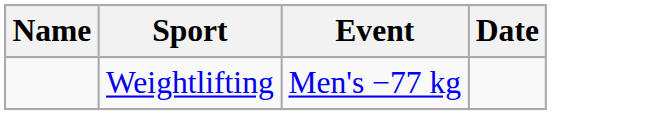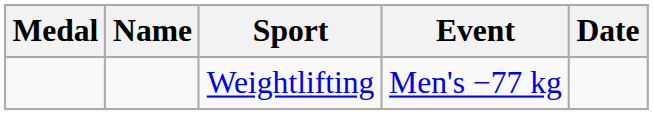+ column: Medal
